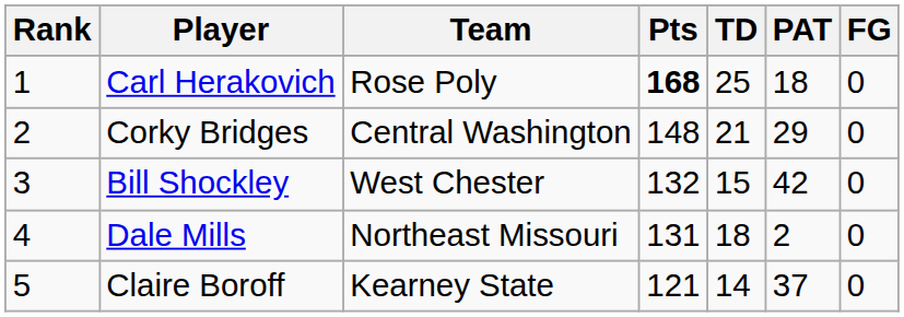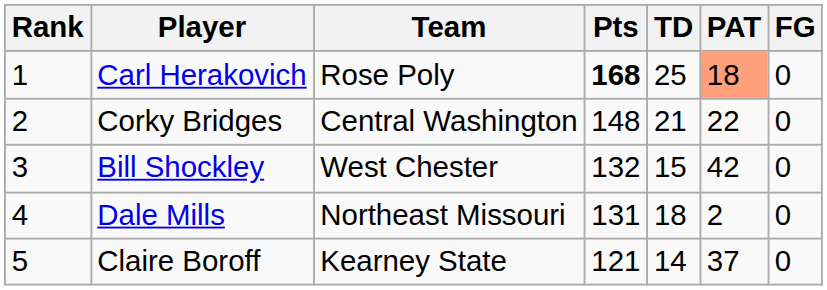Carl Herakovich | PAT: no background -> lightsalmon background
Corky Bridges | PAT: 29 -> 22
